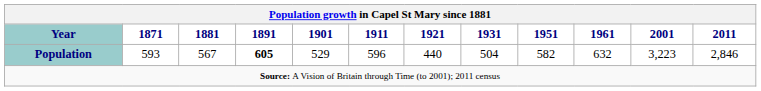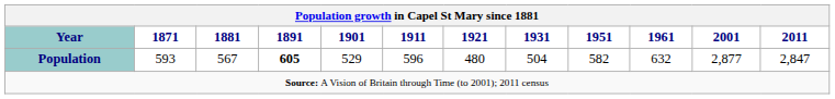Population | 1921: 440 -> 480
Population | 2001: 3,223 -> 2,877
Population | 2011: 2,846 -> 2,847
